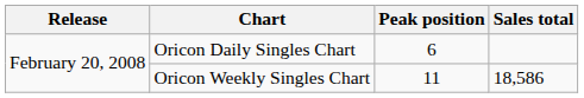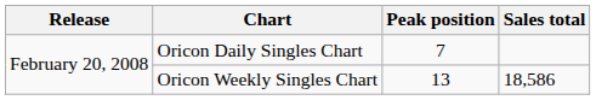Oricon Daily Singles Chart | Peak position: 6 -> 7
Oricon Weekly Singles Chart | Peak position: 11 -> 13
